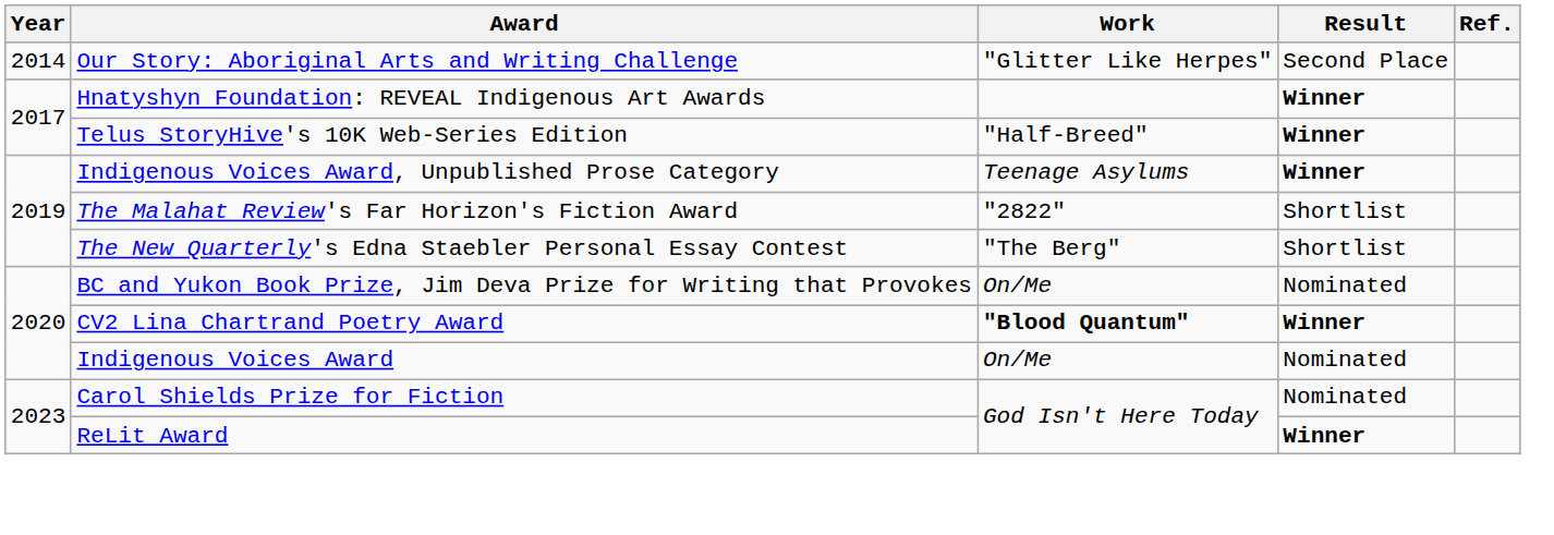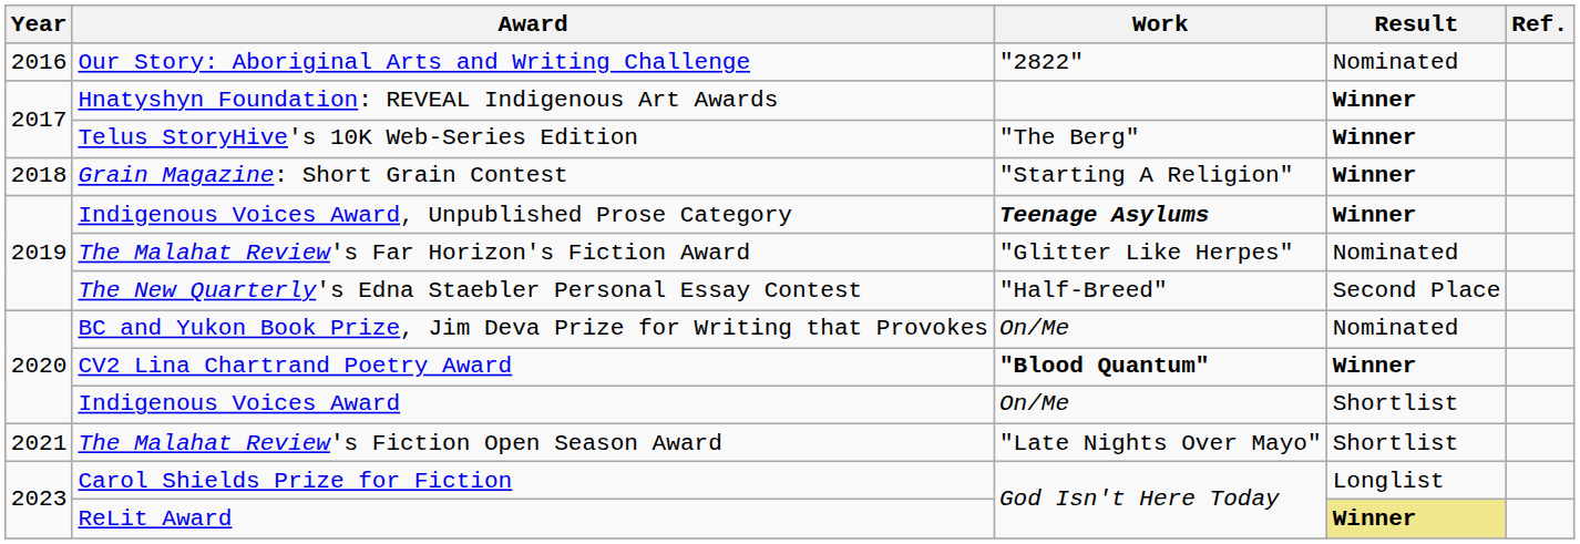Our Story: Aboriginal Arts and Writing Challenge | Year: 2014 -> 2016
Our Story: Aboriginal Arts and Writing Challenge | Work: "Glitter Like Herpes" -> "2822"
Our Story: Aboriginal Arts and Writing Challenge | Result: Second Place -> Nominated
Telus StoryHive's 10K Web-Series Edition | Work: "Half-Breed" -> "The Berg"
+ row: 2018 | Grain Magazine: Short Grain Contest | "Starting A Religion" | Winner
Indigenous Voices Award, Unpublished Prose Category | Work: normal -> bold
The Malahat Review's Far Horizon's Fiction Award | Work: "2822" -> "Glitter Like Herpes"
The Malahat Review's Far Horizon's Fiction Award | Result: Shortlist -> Nominated
The New Quarterly's Edna Staebler Personal Essay Contest | Work: "The Berg" -> "Half-Breed"
The New Quarterly's Edna Staebler Personal Essay Contest | Result: Shortlist -> Second Place
Indigenous Voices Award | Result: Nominated -> Shortlist
+ row: 2021 | The Malahat Review's Fiction Open Season Award | "Late Nights Over Mayo" | Shortlist
Carol Shields Prize for Fiction | Result: Nominated -> Longlist
ReLit Award | Result: no background -> khaki background
